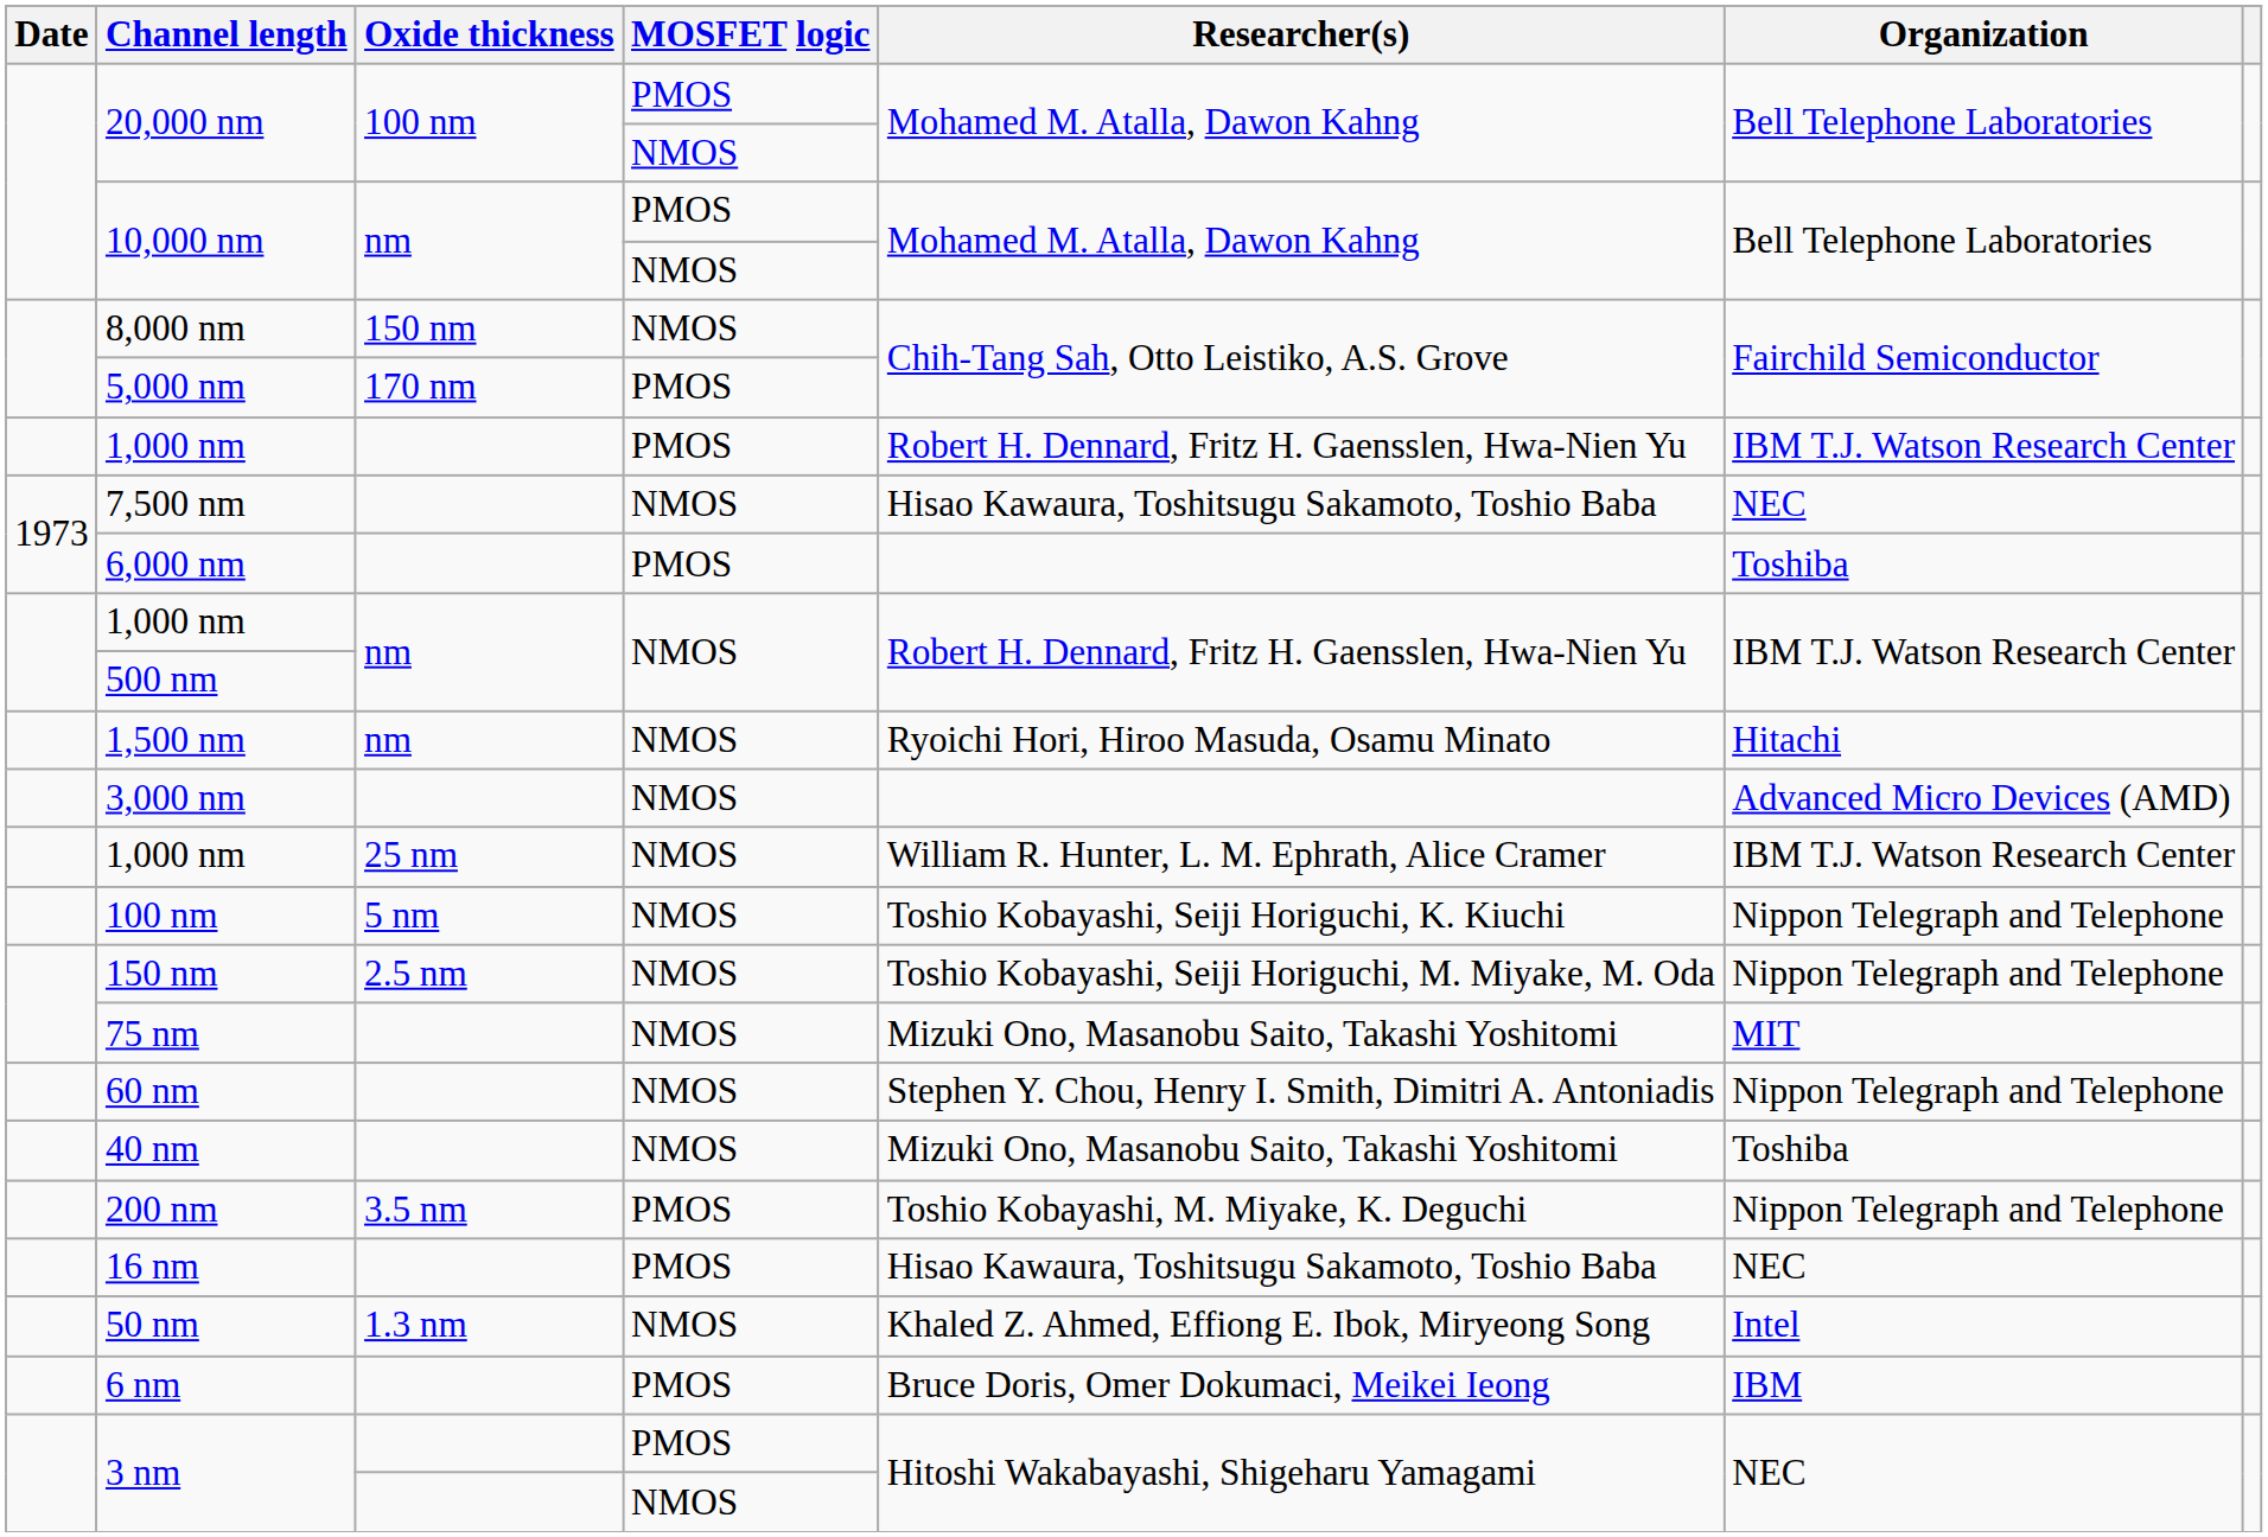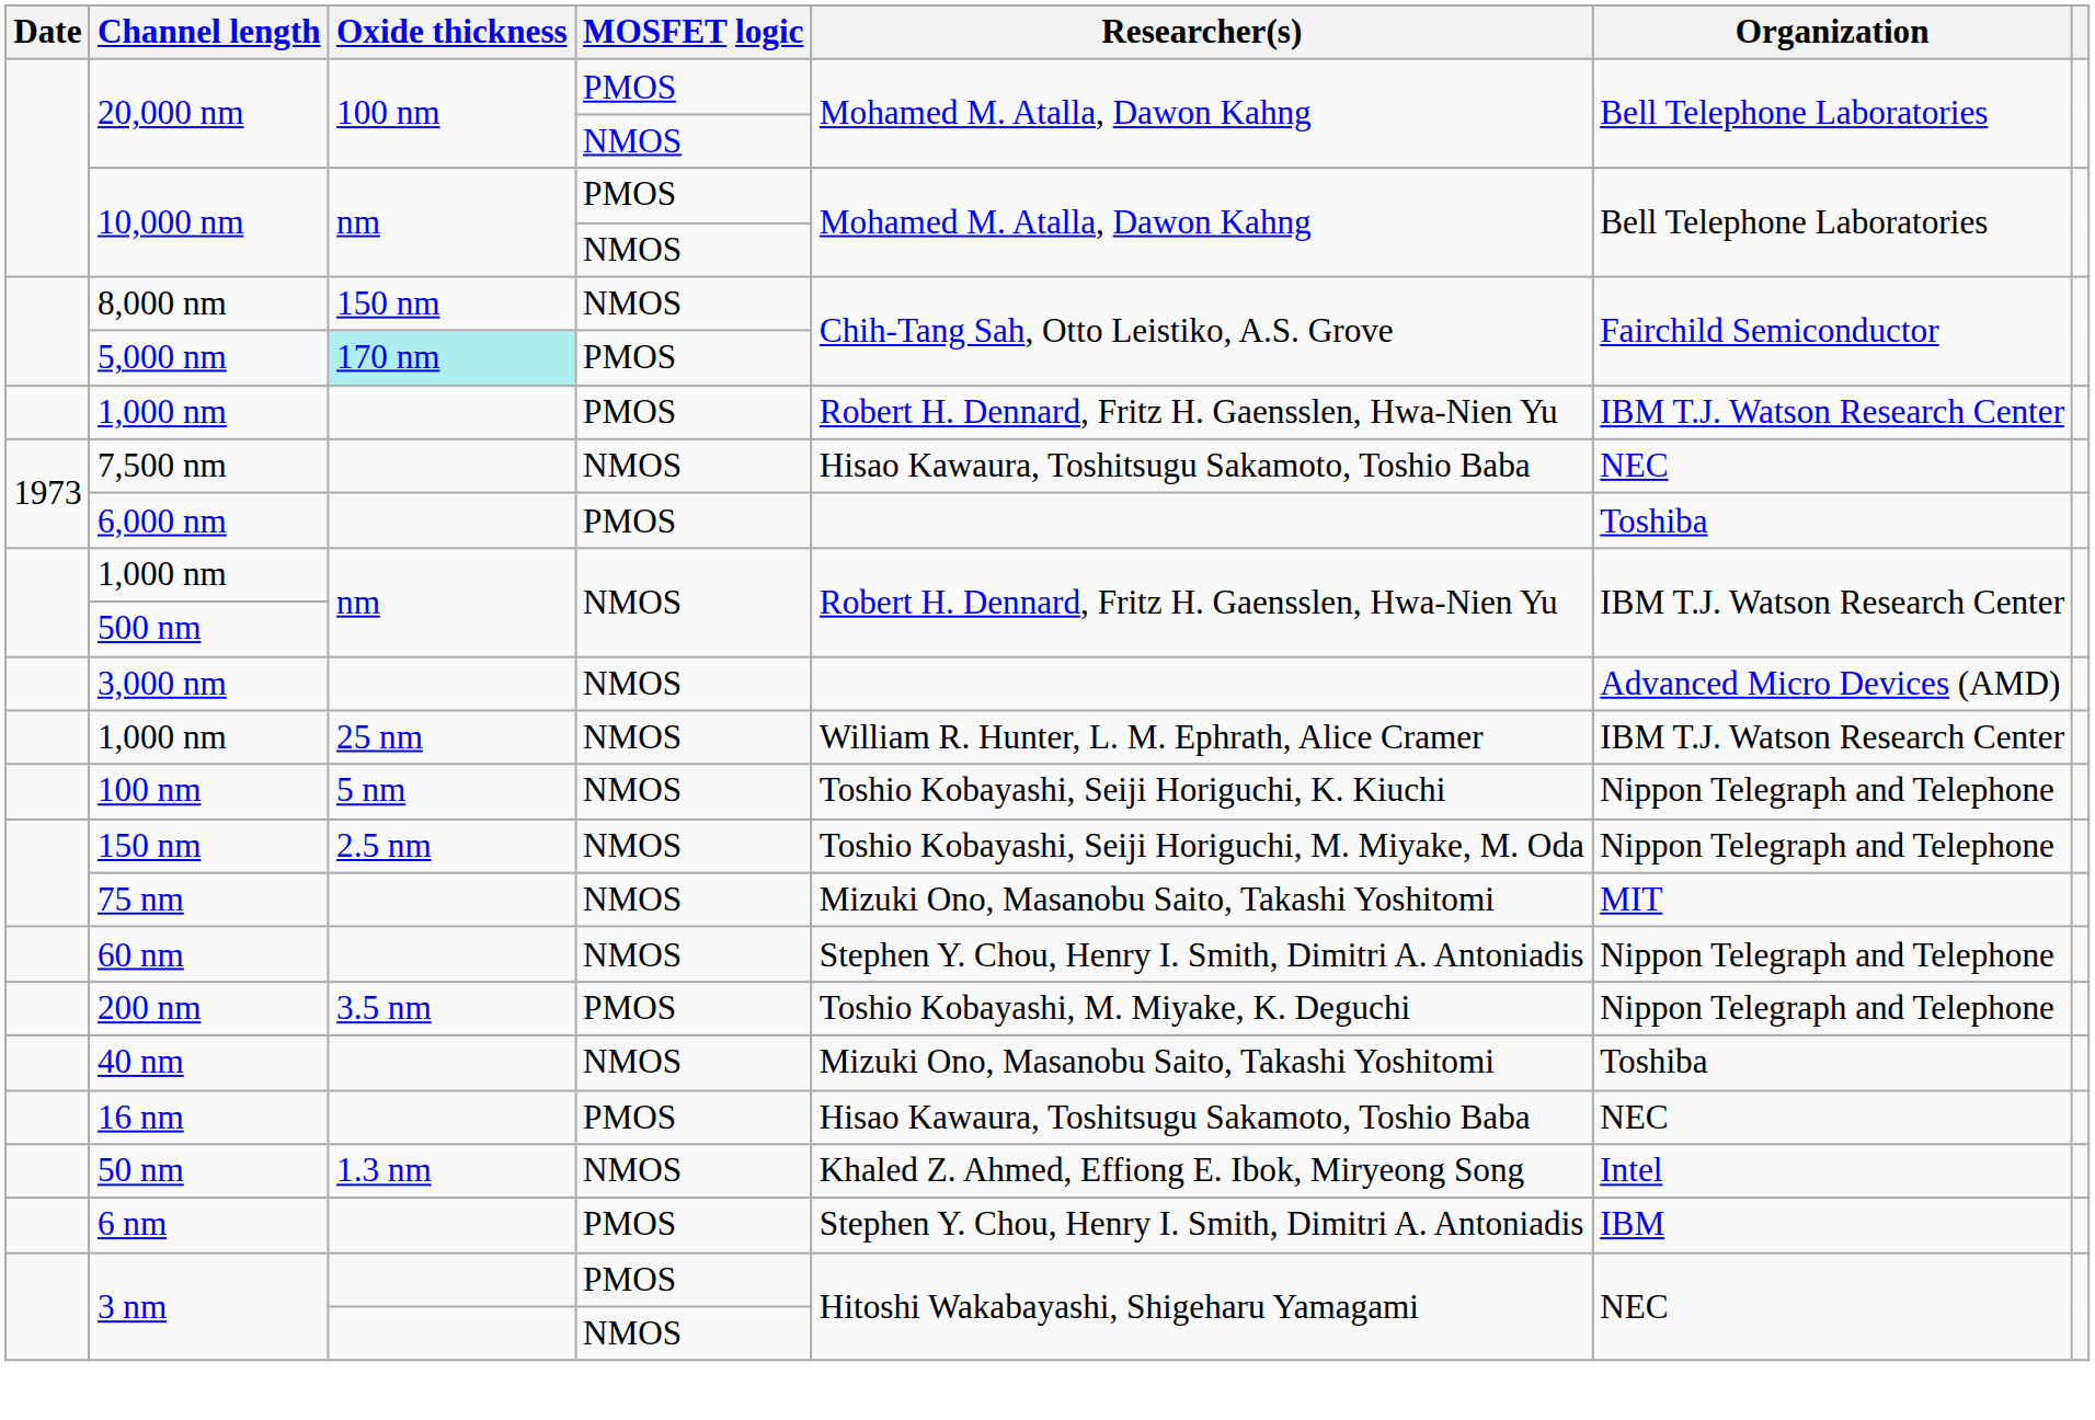5,000 nm | Oxide thickness: no background -> paleturquoise background
- row: 1,500 nm | nm | NMOS | Ryoichi Hori, Hiroo Masuda, Osamu Minato | Hitachi
rows swapped: 200 nm <-> 40 nm
6 nm | Researcher(s): Bruce Doris, Omer Dokumaci, Meikei Ieong -> Stephen Y. Chou, Henry I. Smith, Dimitri A. Antoniadis
